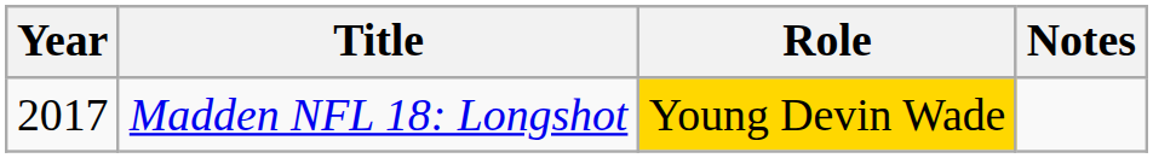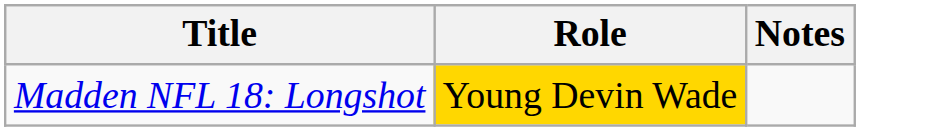- column: Year | 2017
